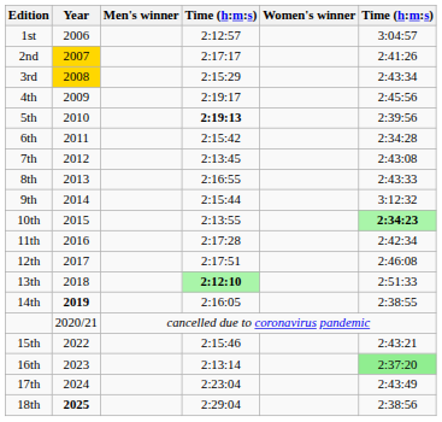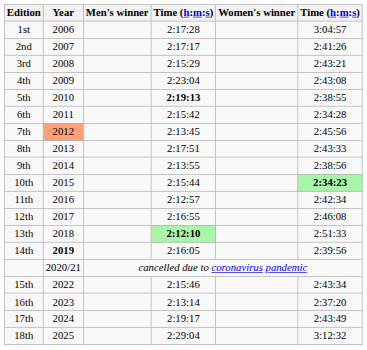1st | column 4: 2:12:57 -> 2:17:28
2nd | Year: gold background -> no background
3rd | Year: gold background -> no background
3rd | column 6: 2:43:34 -> 2:43:21
4th | column 4: 2:19:17 -> 2:23:04
4th | column 6: 2:45:56 -> 2:43:08
5th | column 6: 2:39:56 -> 2:38:55
7th | Year: no background -> lightsalmon background
7th | column 6: 2:43:08 -> 2:45:56
8th | column 4: 2:16:55 -> 2:17:51
9th | column 4: 2:15:44 -> 2:13:55
9th | column 6: 3:12:32 -> 2:38:56
10th | column 4: 2:13:55 -> 2:15:44
11th | column 4: 2:17:28 -> 2:12:57
12th | column 4: 2:17:51 -> 2:16:55
14th | column 6: 2:38:55 -> 2:39:56
15th | column 6: 2:43:21 -> 2:43:34
16th | column 6: lightgreen background -> no background
17th | column 4: 2:23:04 -> 2:19:17
18th | Year: bold -> normal
18th | column 6: 2:38:56 -> 3:12:32
